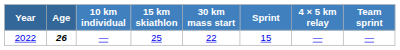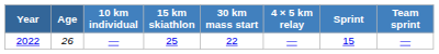columns swapped: Sprint <-> 4 × 5 km relay
2022 | Age: bold -> normal
